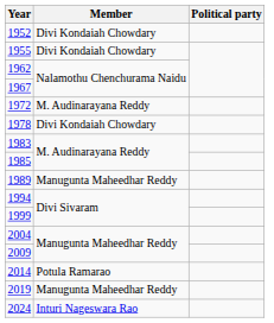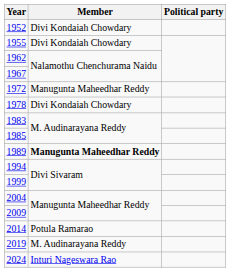1972 | Member: M. Audinarayana Reddy -> Manugunta Maheedhar Reddy
1989 | Member: normal -> bold
2019 | Member: Manugunta Maheedhar Reddy -> M. Audinarayana Reddy
